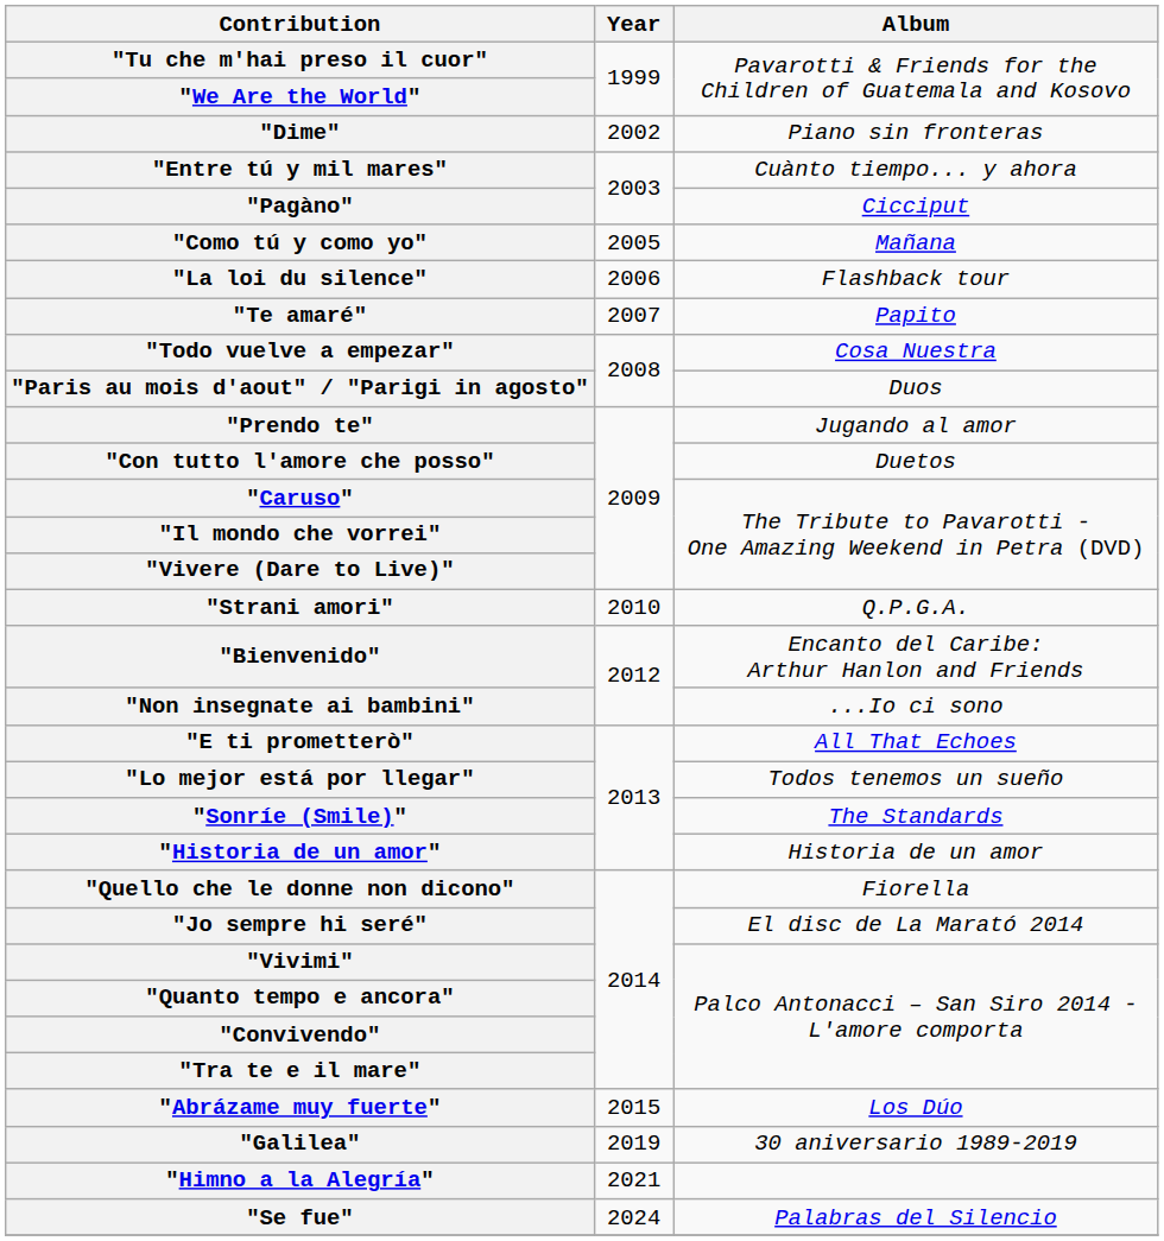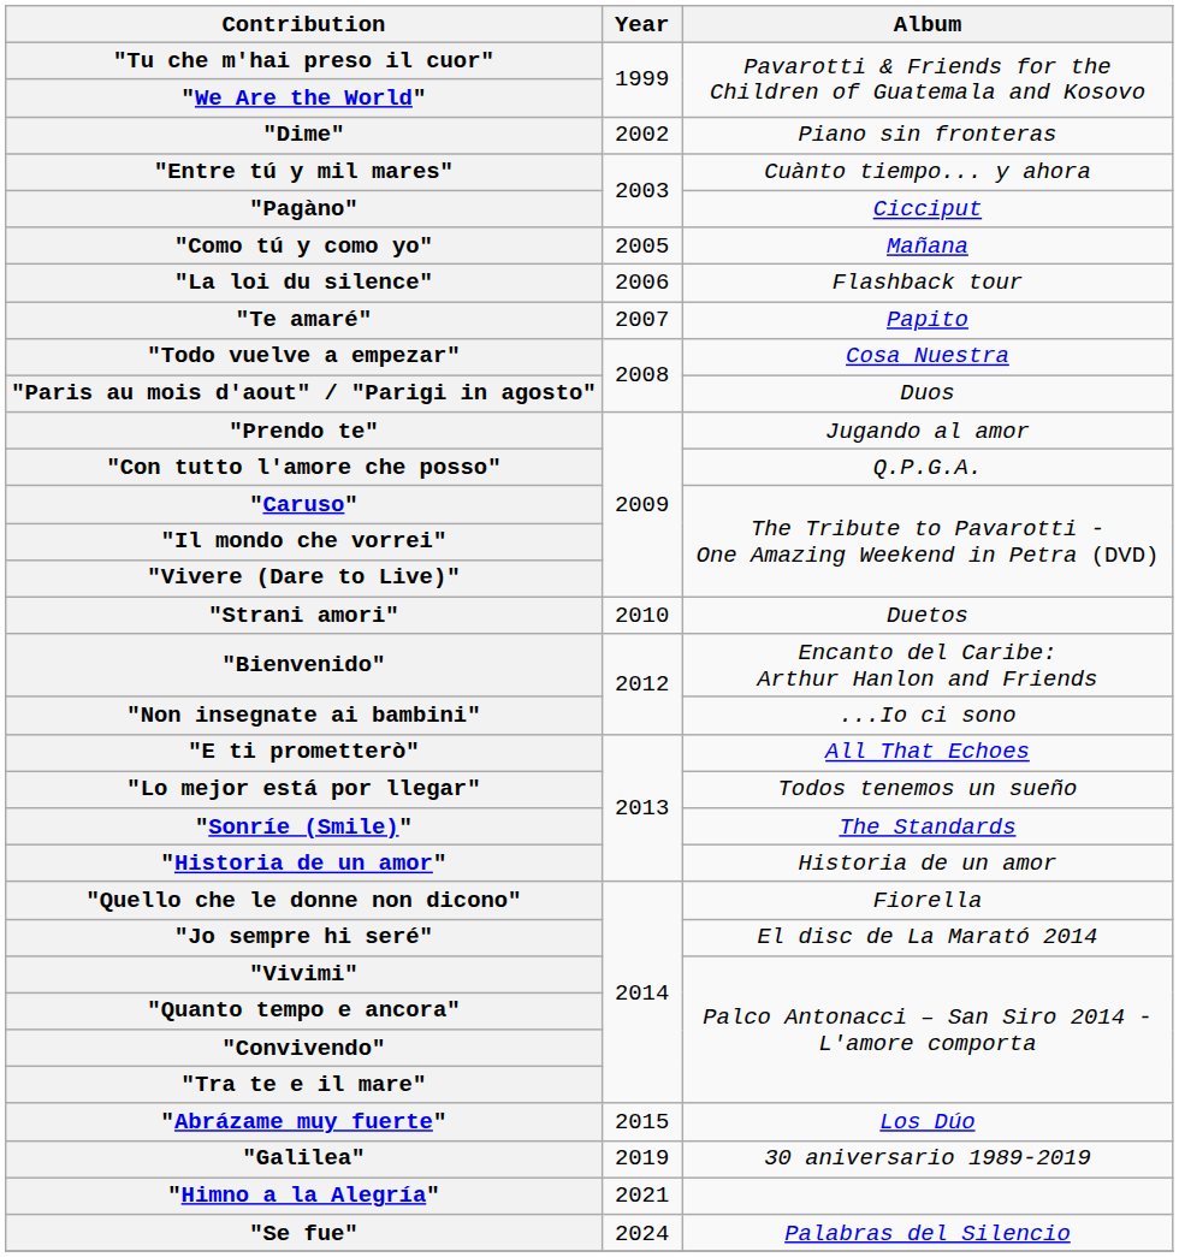"Con tutto l'amore che posso" | Album: Duetos -> Q.P.G.A.
"Strani amori" | Album: Q.P.G.A. -> Duetos
